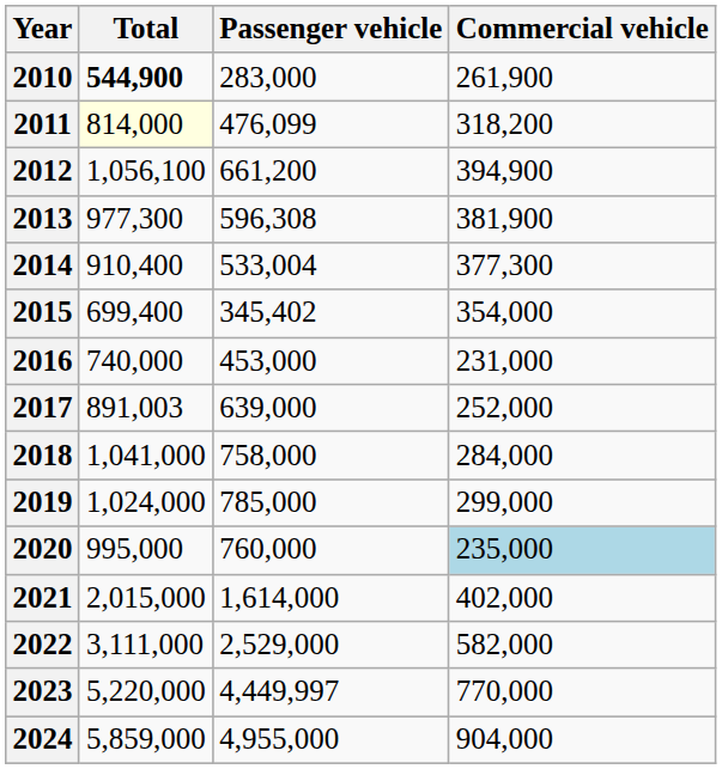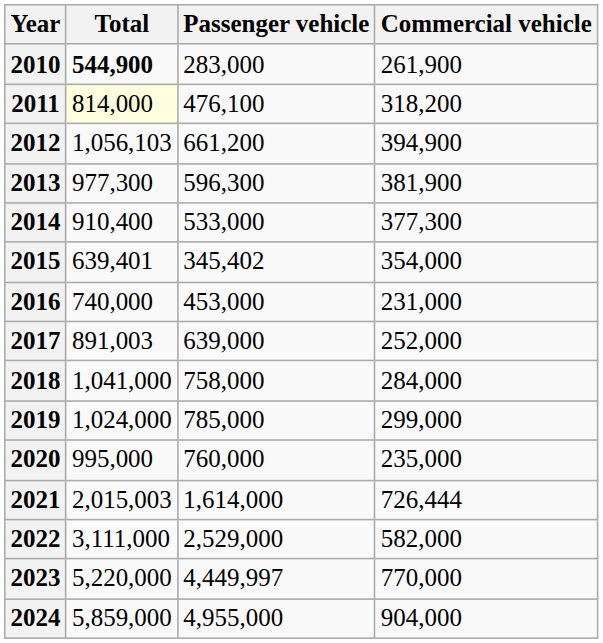2011 | Passenger vehicle: 476,099 -> 476,100
2012 | Total: 1,056,100 -> 1,056,103
2013 | Passenger vehicle: 596,308 -> 596,300
2014 | Passenger vehicle: 533,004 -> 533,000
2015 | Total: 699,400 -> 639,401
2020 | Commercial vehicle: lightblue background -> no background
2021 | Total: 2,015,000 -> 2,015,003
2021 | Commercial vehicle: 402,000 -> 726,444
